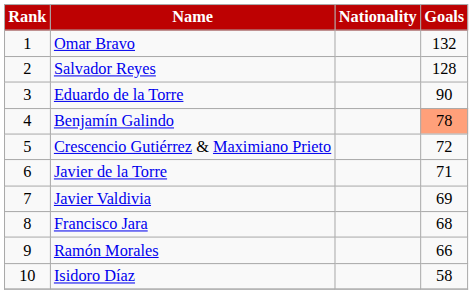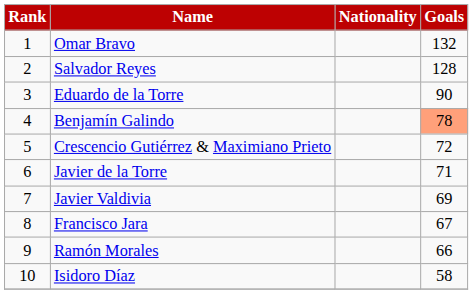Francisco Jara | Goals: 68 -> 67
